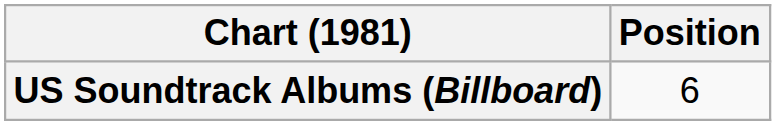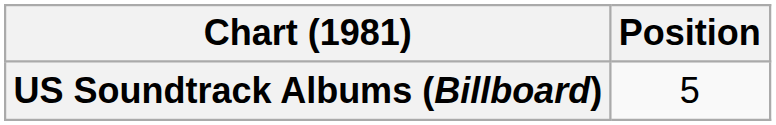US Soundtrack Albums (Billboard) | Position: 6 -> 5
